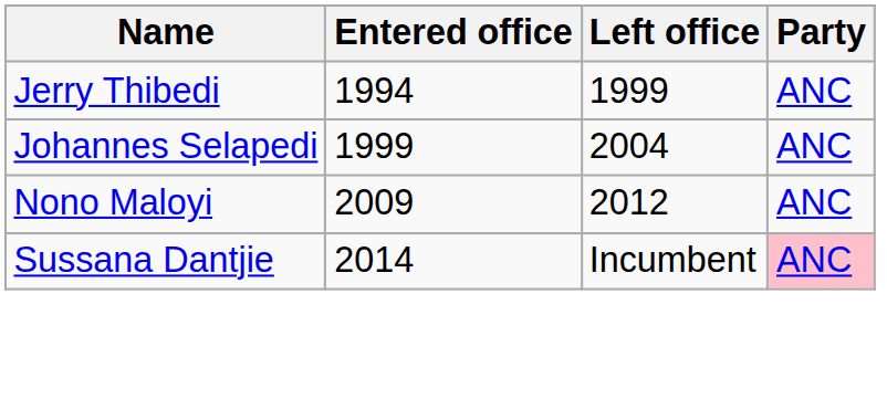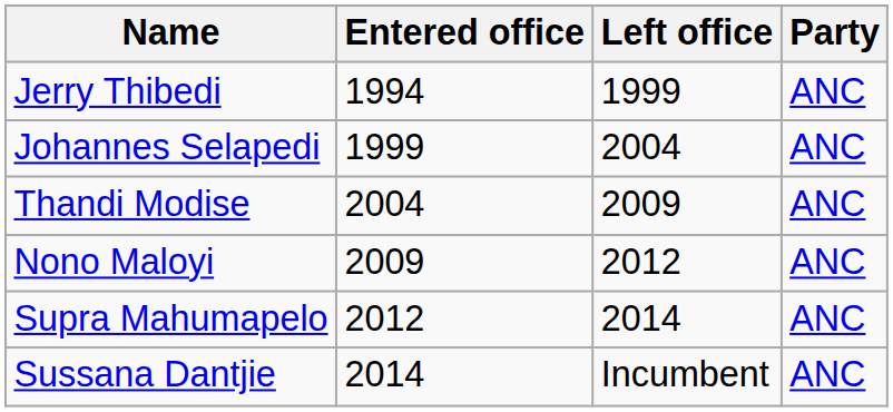+ row: Thandi Modise | 2004 | 2009 | ANC
+ row: Supra Mahumapelo | 2012 | 2014 | ANC
Sussana Dantjie | Party: pink background -> no background
